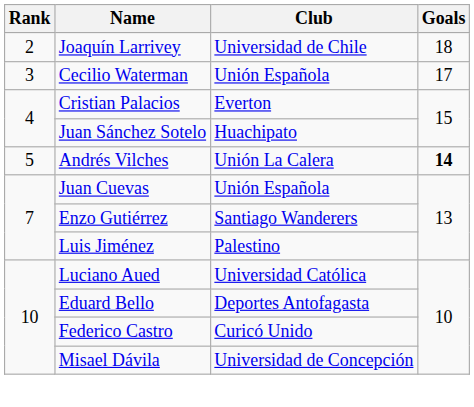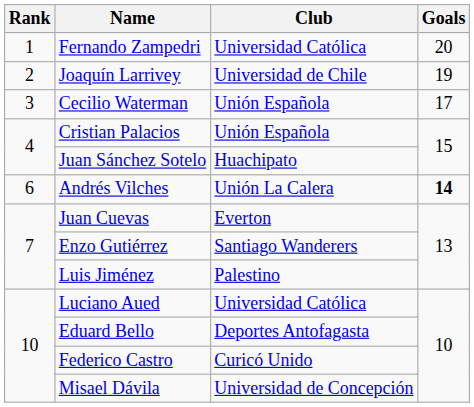+ row: 1 | Fernando Zampedri | Universidad Católica | 20
Joaquín Larrivey | Goals: 18 -> 19
Cristian Palacios | Club: Everton -> Unión Española
Andrés Vilches | Rank: 5 -> 6
Juan Cuevas | Club: Unión Española -> Everton
